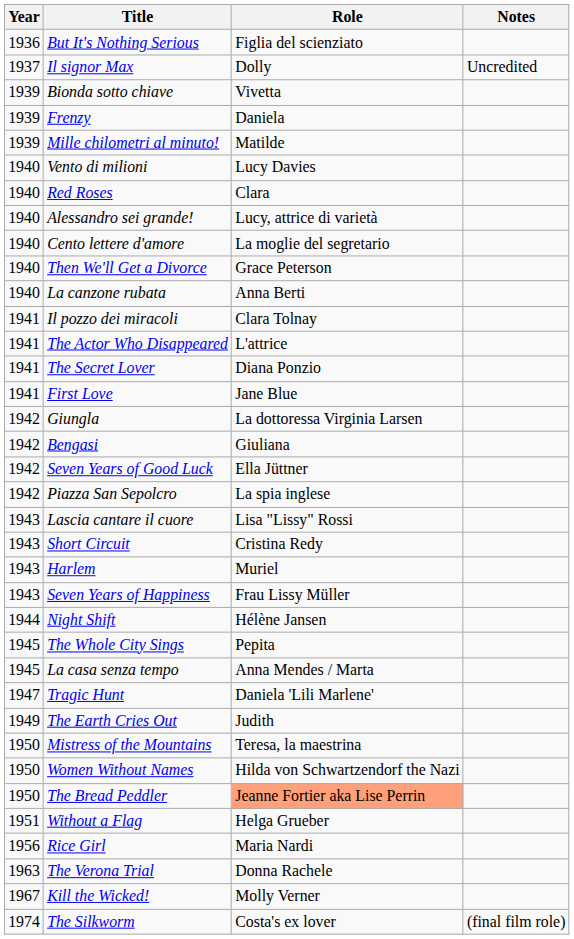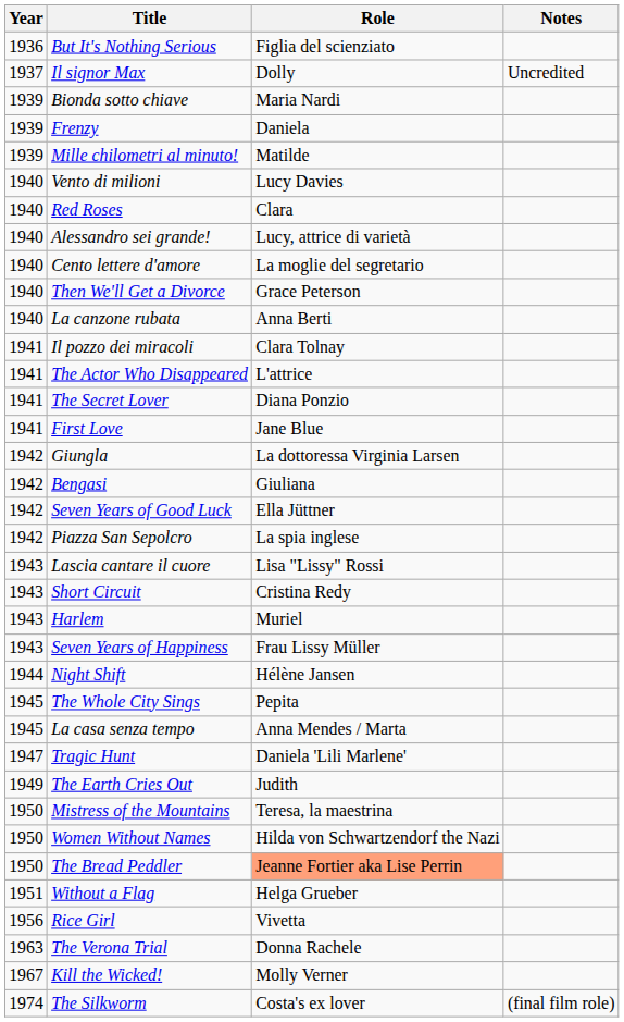Bionda sotto chiave | Role: Vivetta -> Maria Nardi
Rice Girl | Role: Maria Nardi -> Vivetta
